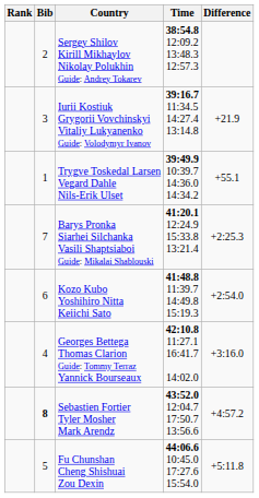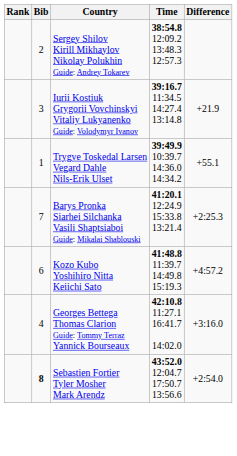Kozo Kubo Yoshihiro Nitta Keiichi Sato | Difference: +2:54.0 -> +4:57.2
Sebastien Fortier Tyler Mosher Mark Arendz | Difference: +4:57.2 -> +2:54.0
- row: 5 | Fu Chunshan Cheng Shishuai Zou Dexin | 44:06.6 10:45.0 17:27.6 15:54.0 | +5:11.8
